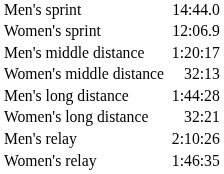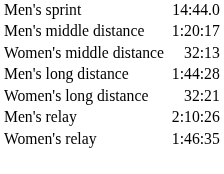- row: Women's sprint | 12:06.9
